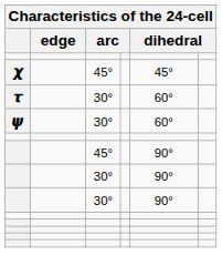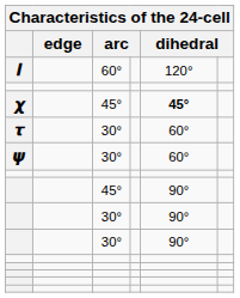+ row: 𝒍 | 60° | 120°
𝟀 | column 5: normal -> bold
